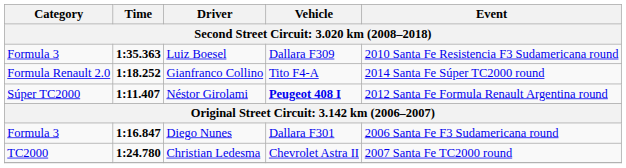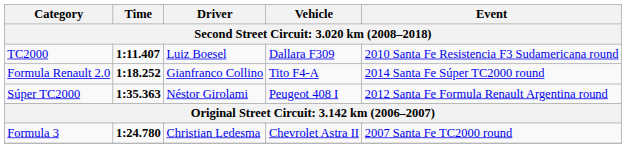Luiz Boesel | Category: Formula 3 -> TC2000
Luiz Boesel | Time: 1:35.363 -> 1:11.407
Néstor Girolami | Time: 1:11.407 -> 1:35.363
Néstor Girolami | Vehicle: bold -> normal
- row: Formula 3 | 1:16.847 | Diego Nunes | Dallara F301 | 2006 Santa Fe F3 Sudamericana round
Christian Ledesma | Category: TC2000 -> Formula 3
